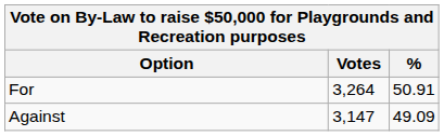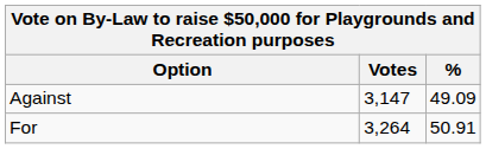rows swapped: For <-> Against
